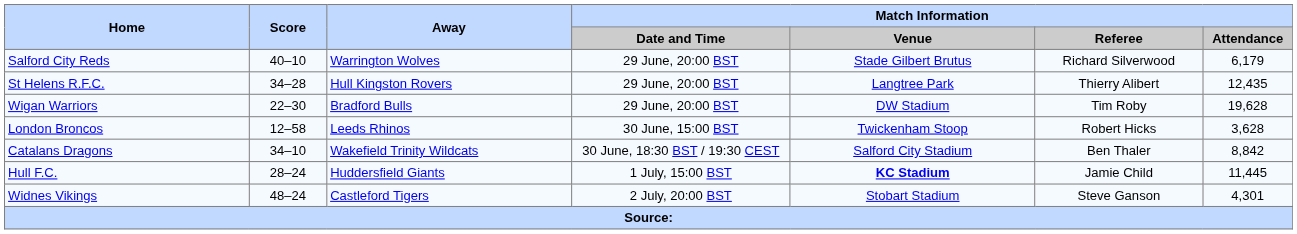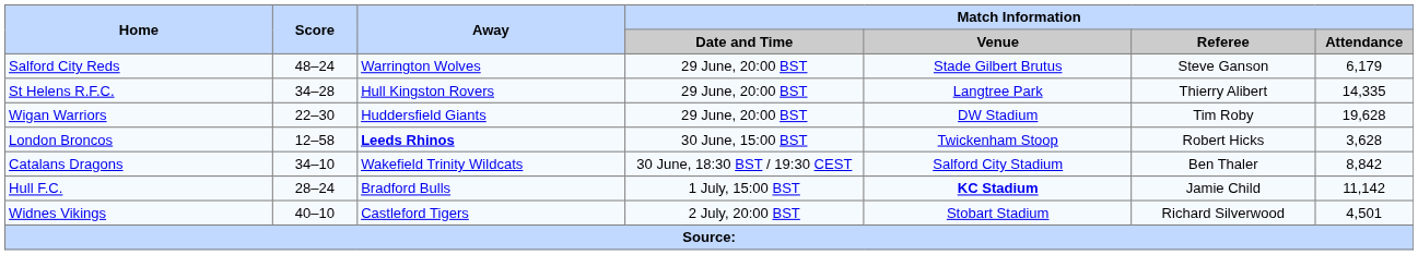Salford City Reds | Score: 40–10 -> 48–24
Salford City Reds | Match Information / Referee: Richard Silverwood -> Steve Ganson
St Helens R.F.C. | Match Information / Attendance: 12,435 -> 14,335
Wigan Warriors | Away: Bradford Bulls -> Huddersfield Giants
London Broncos | Away: normal -> bold
Hull F.C. | Away: Huddersfield Giants -> Bradford Bulls
Hull F.C. | Match Information / Attendance: 11,445 -> 11,142
Widnes Vikings | Score: 48–24 -> 40–10
Widnes Vikings | Match Information / Referee: Steve Ganson -> Richard Silverwood
Widnes Vikings | Match Information / Attendance: 4,301 -> 4,501
